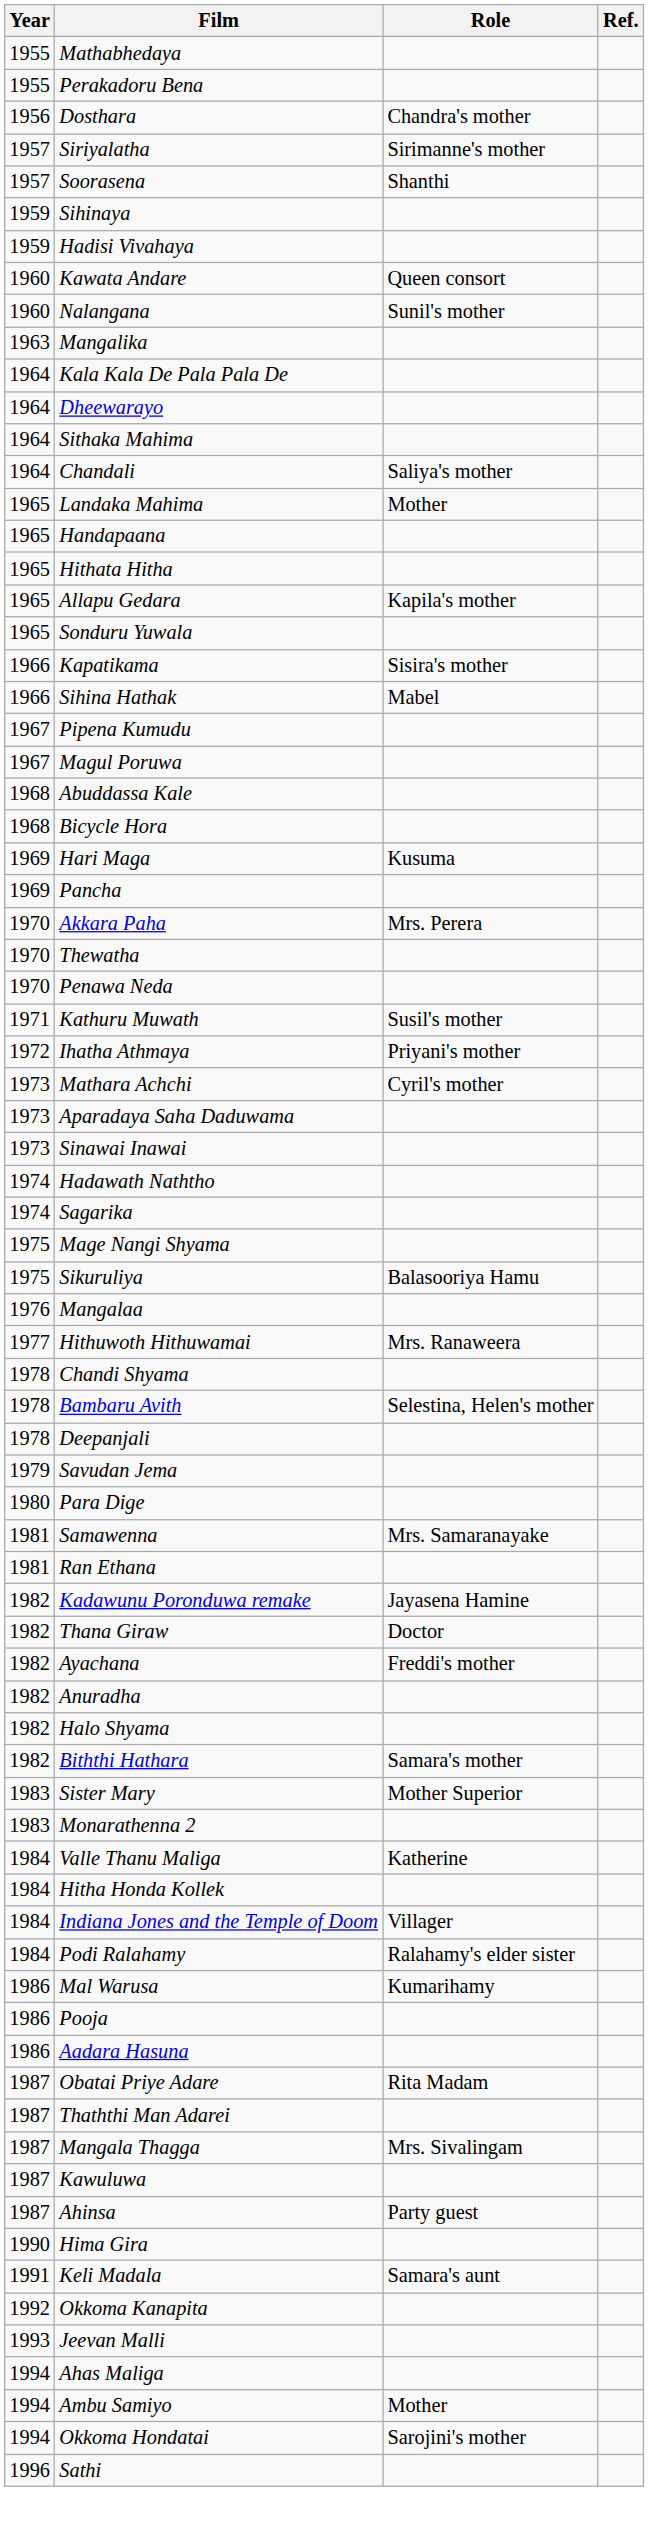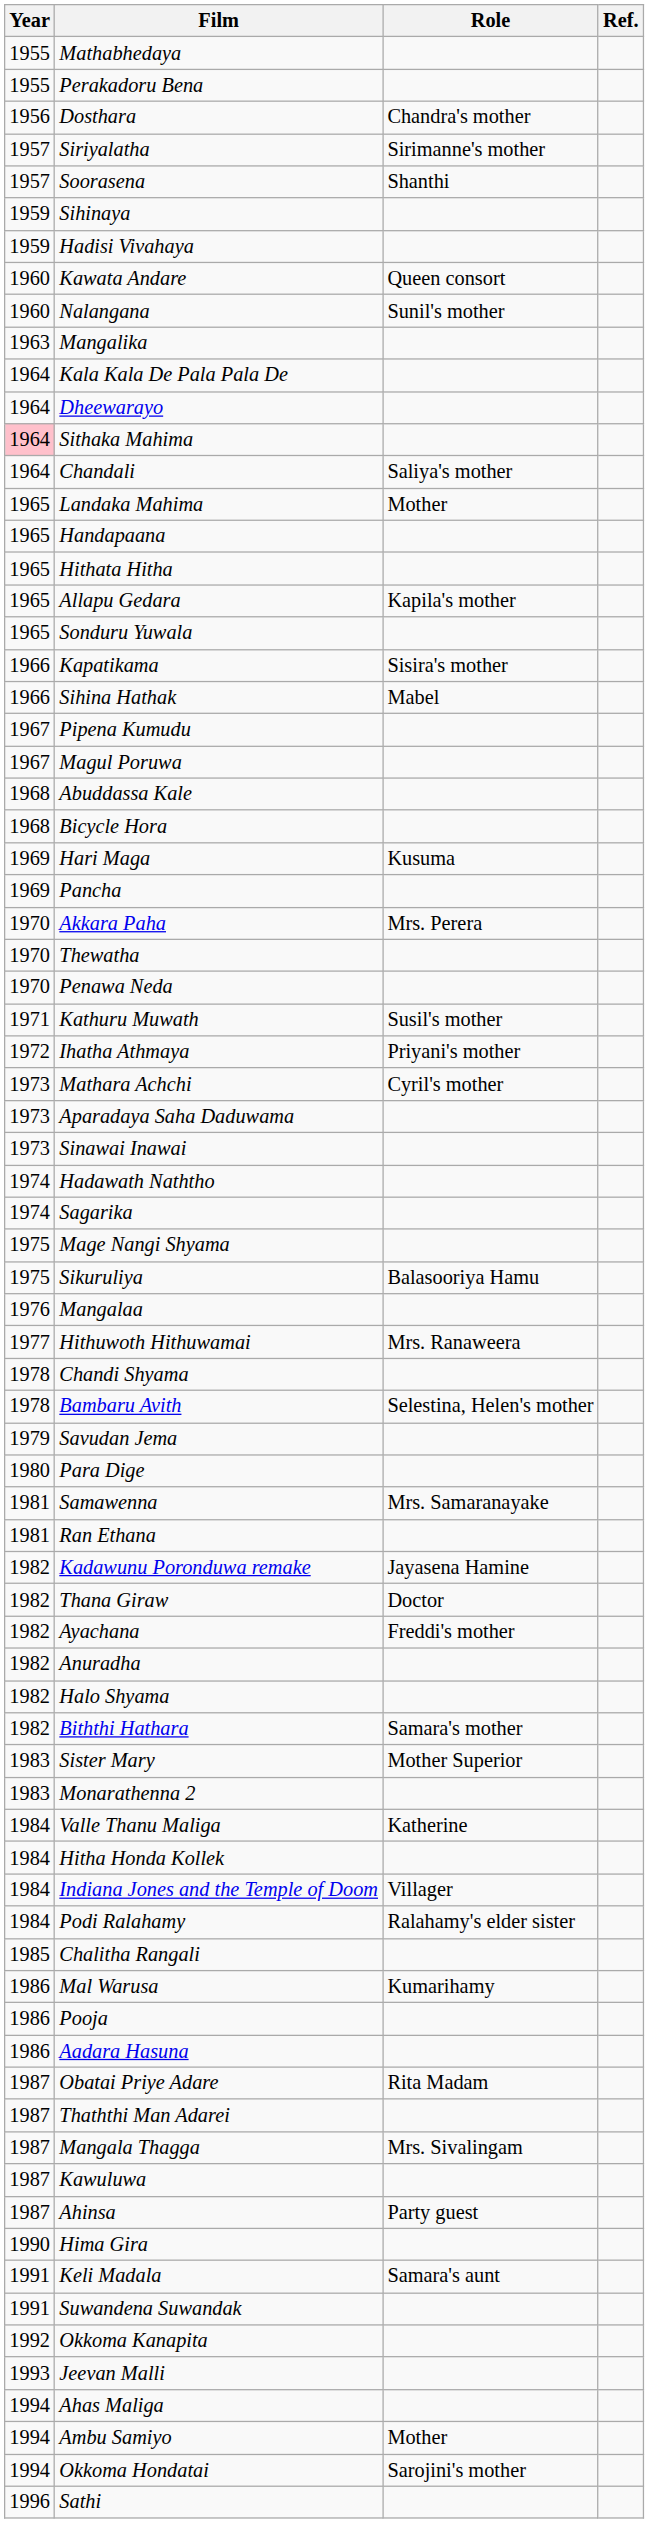Sithaka Mahima | Year: no background -> pink background
- row: 1978 | Deepanjali
+ row: 1985 | Chalitha Rangali
+ row: 1991 | Suwandena Suwandak
